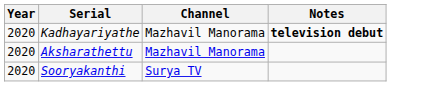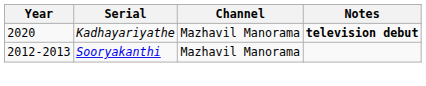- row: 2020 | Aksharathettu | Mazhavil Manorama
Sooryakanthi | Year: 2020 -> 2012-2013
Sooryakanthi | Channel: Surya TV -> Mazhavil Manorama
